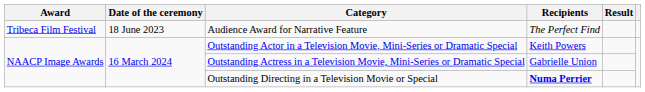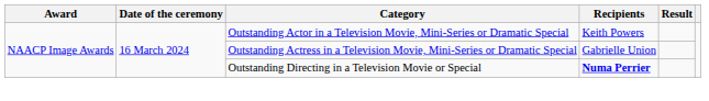- row: Tribeca Film Festival | 18 June 2023 | Audience Award for Narrative Feature | The Perfect Find
